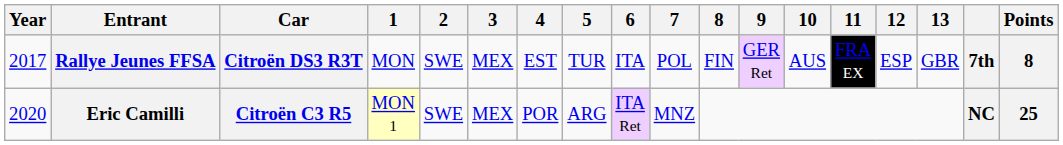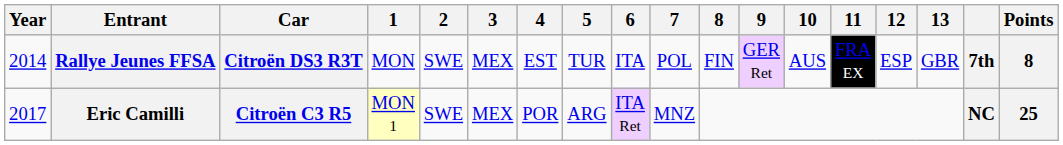Rallye Jeunes FFSA | Year: 2017 -> 2014
Eric Camilli | Year: 2020 -> 2017
